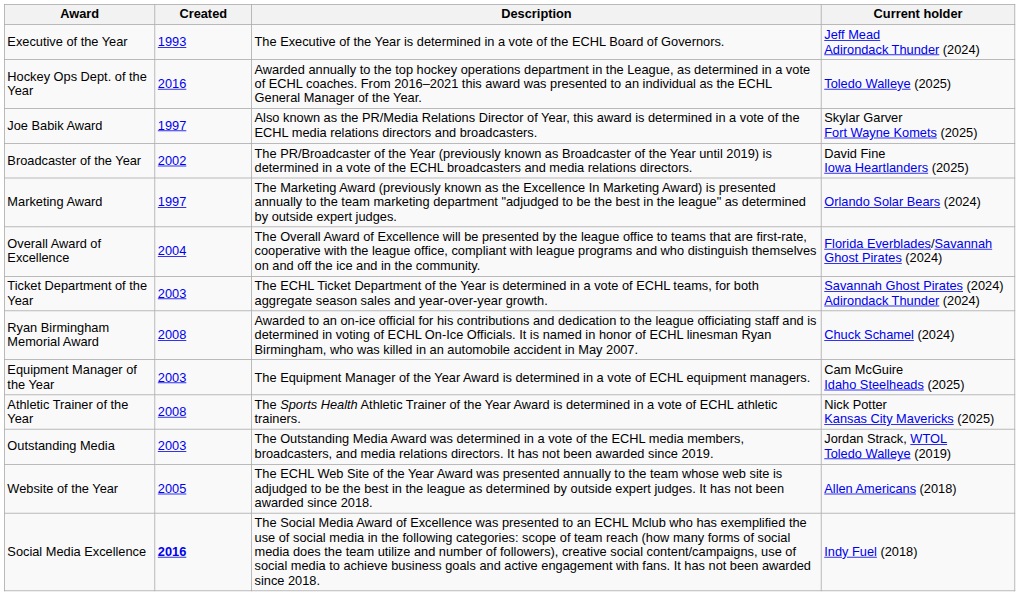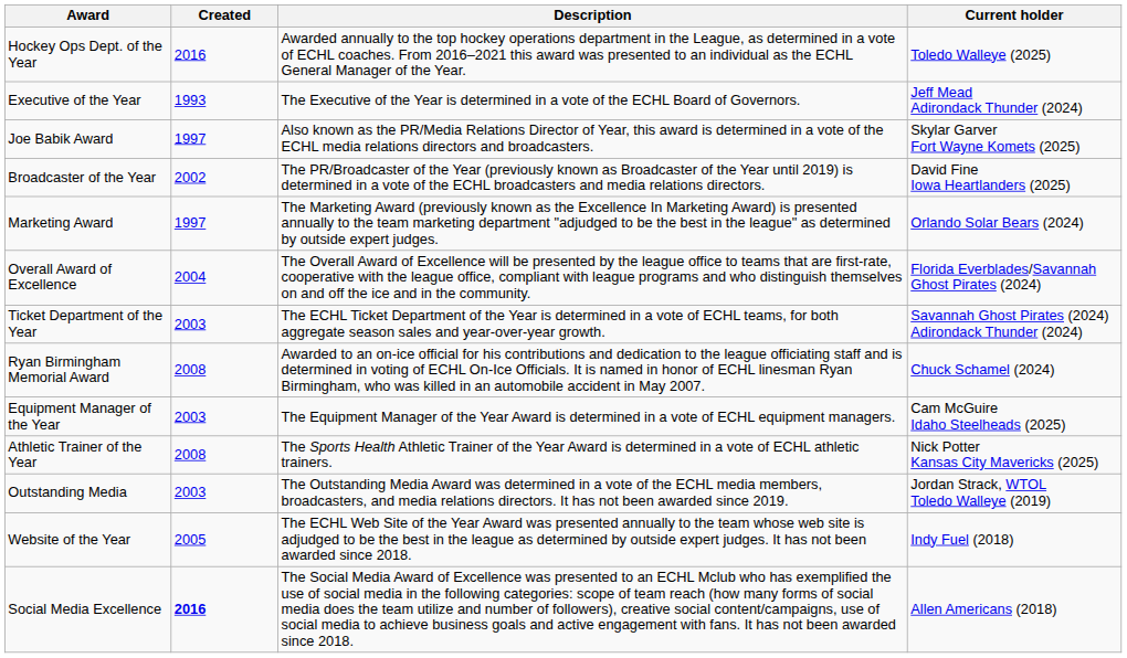rows swapped: Hockey Ops Dept. of the Year <-> Executive of the Year
Website of the Year | Current holder: Allen Americans (2018) -> Indy Fuel (2018)
Social Media Excellence | Current holder: Indy Fuel (2018) -> Allen Americans (2018)
